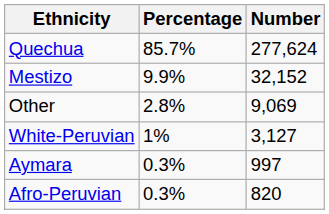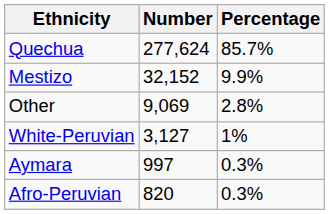columns swapped: Percentage <-> Number
